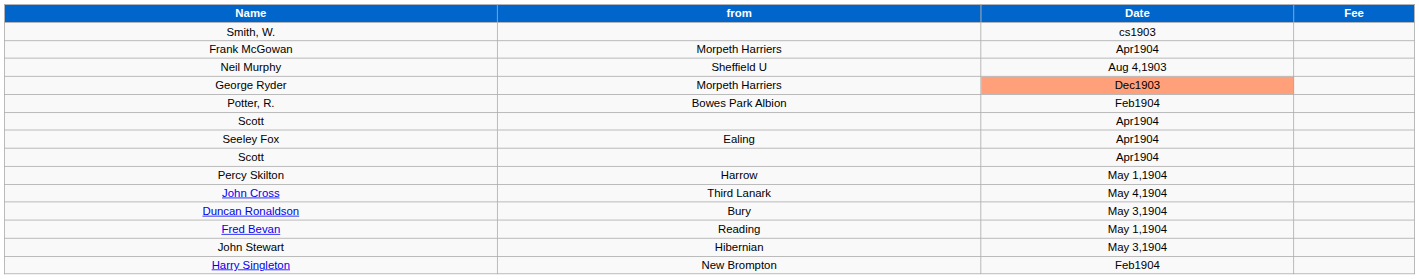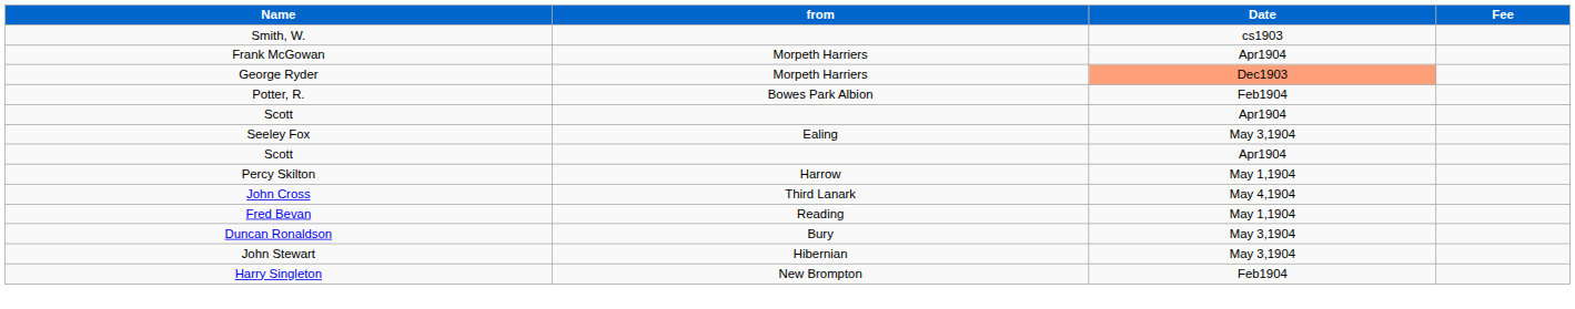- row: Neil Murphy | Sheffield U | Aug 4,1903
Seeley Fox | Date: Apr1904 -> May 3,1904
rows swapped: Fred Bevan <-> Duncan Ronaldson
